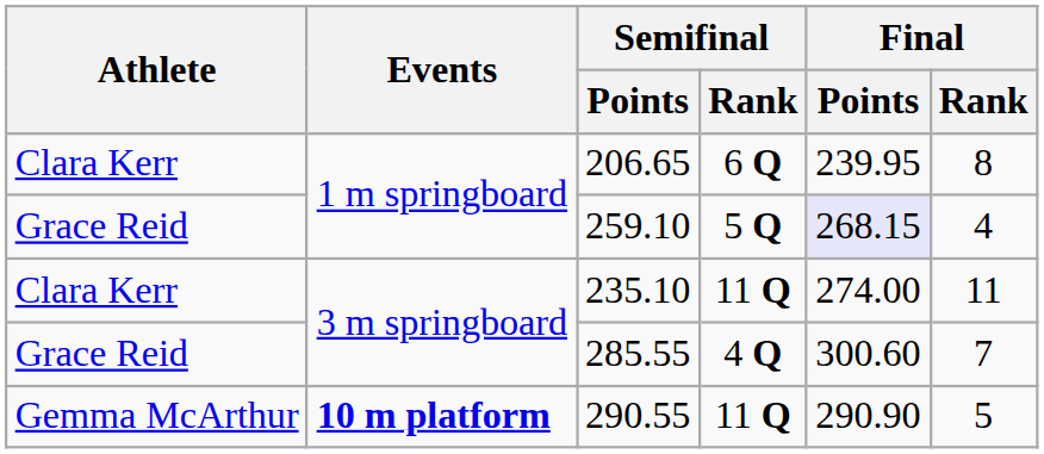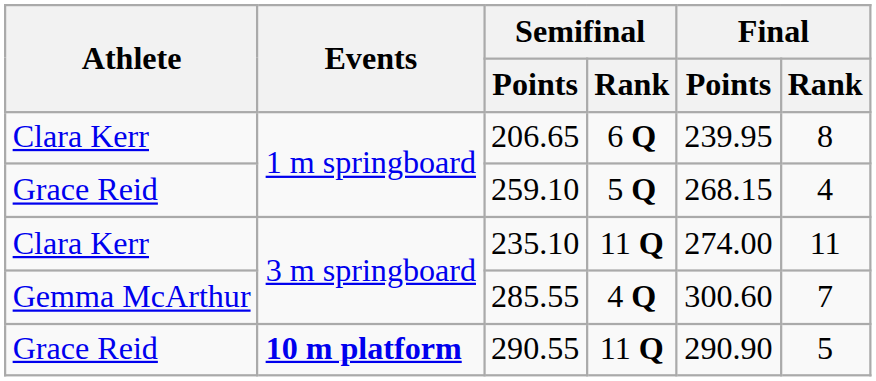259.10 | Final / Points: lavender background -> no background
285.55 | Athlete: Grace Reid -> Gemma McArthur
290.55 | Athlete: Gemma McArthur -> Grace Reid
